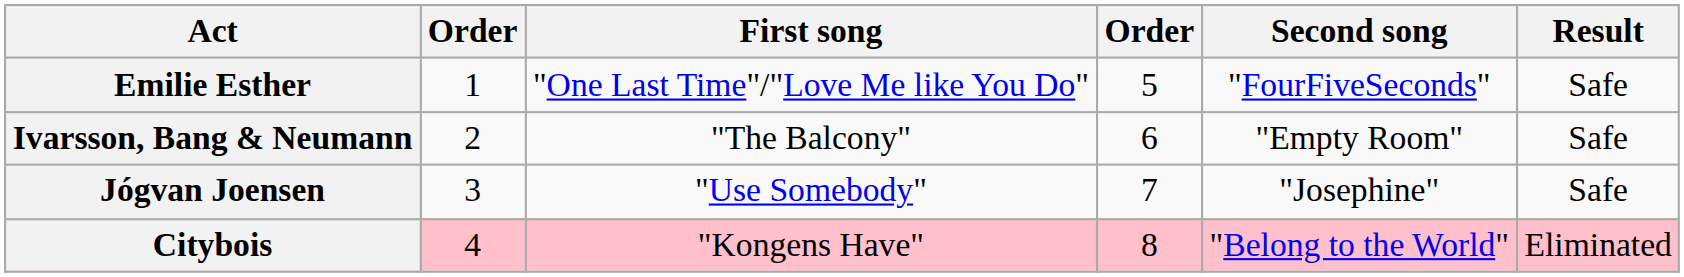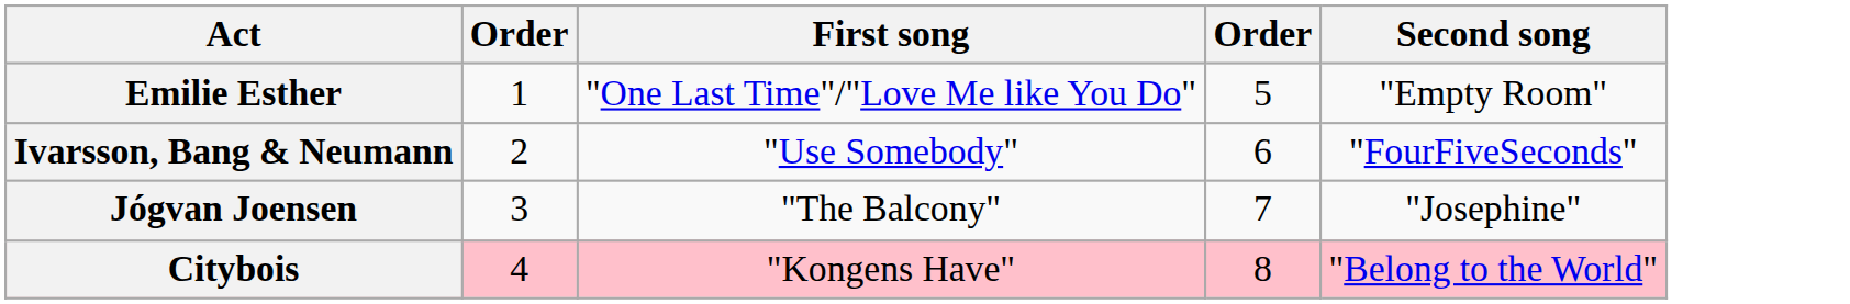- column: Result | Safe | Safe | Safe | Eliminated
Emilie Esther | Second song: "FourFiveSeconds" -> "Empty Room"
Ivarsson, Bang & Neumann | First song: "The Balcony" -> "Use Somebody"
Ivarsson, Bang & Neumann | Second song: "Empty Room" -> "FourFiveSeconds"
Jógvan Joensen | First song: "Use Somebody" -> "The Balcony"
